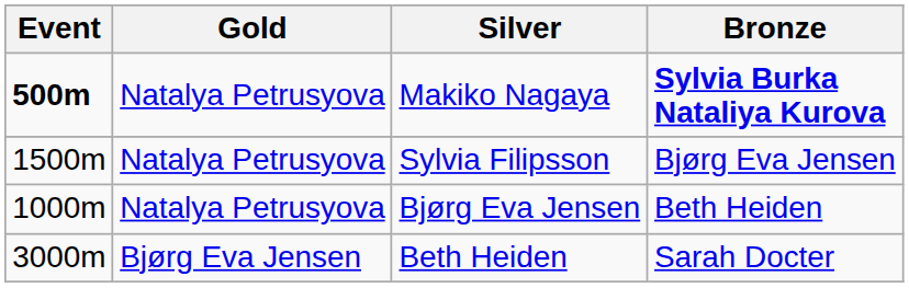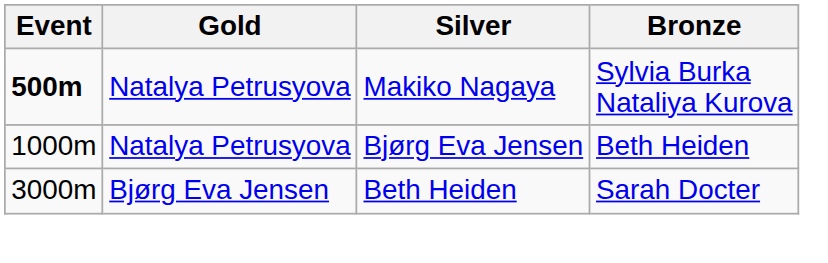Makiko Nagaya | Bronze: bold -> normal
- row: 1500m | Natalya Petrusyova | Sylvia Filipsson | Bjørg Eva Jensen
